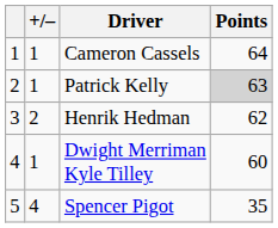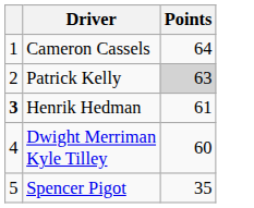- column: +/– | 1 | 1 | 2 | 1 | 4
Henrik Hedman | column 1: normal -> bold
Henrik Hedman | Points: 62 -> 61
